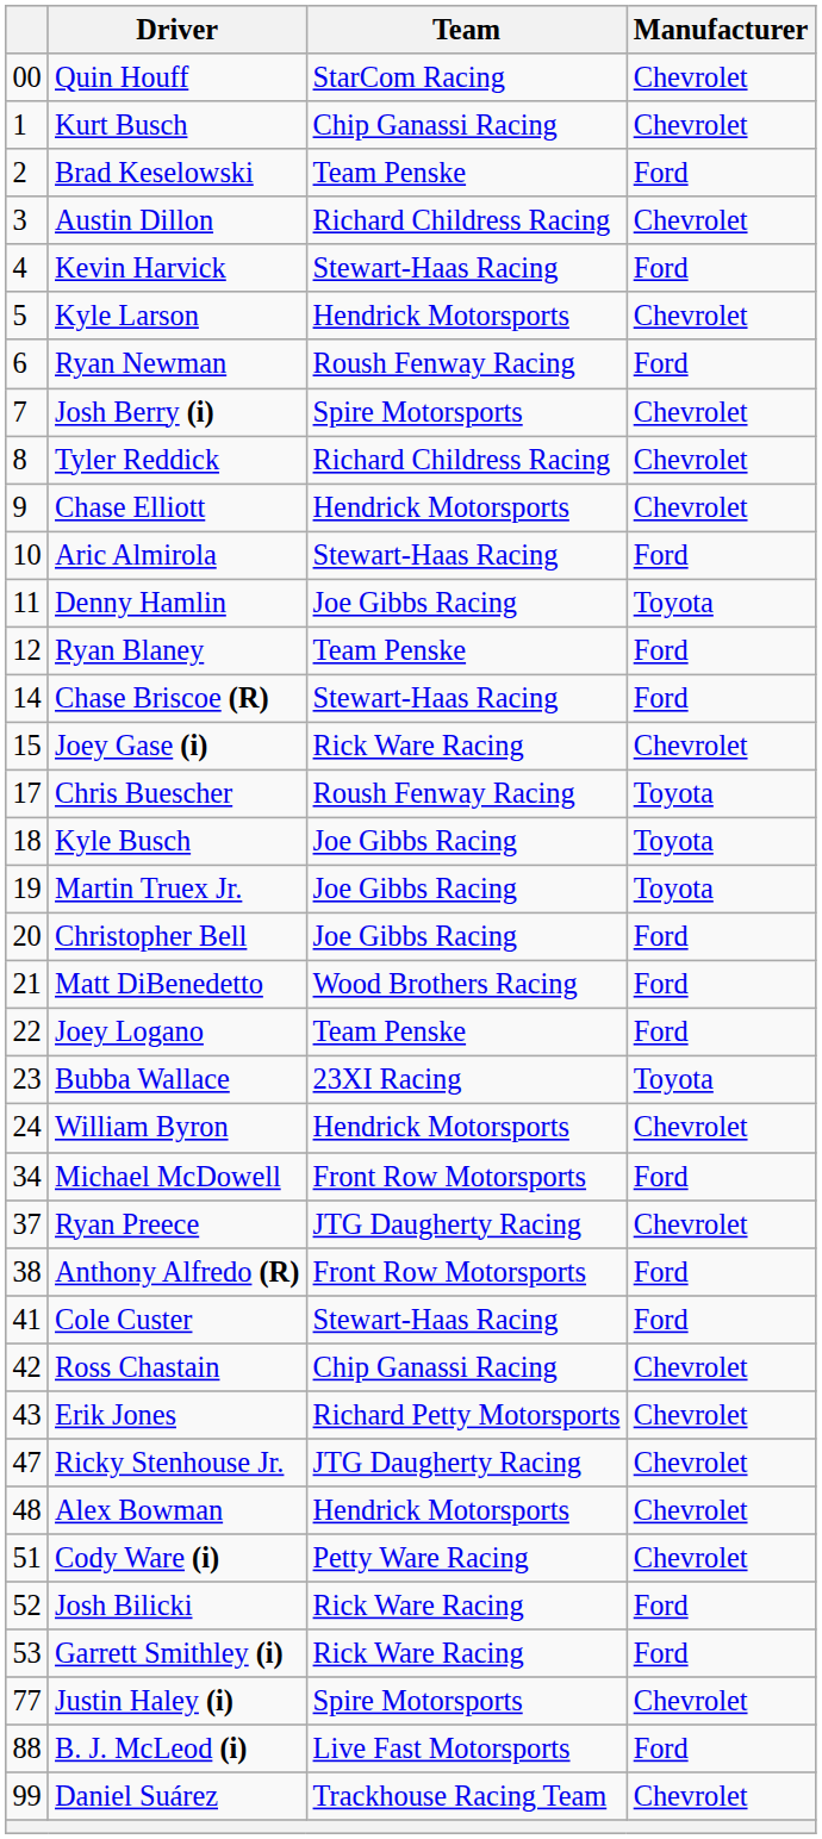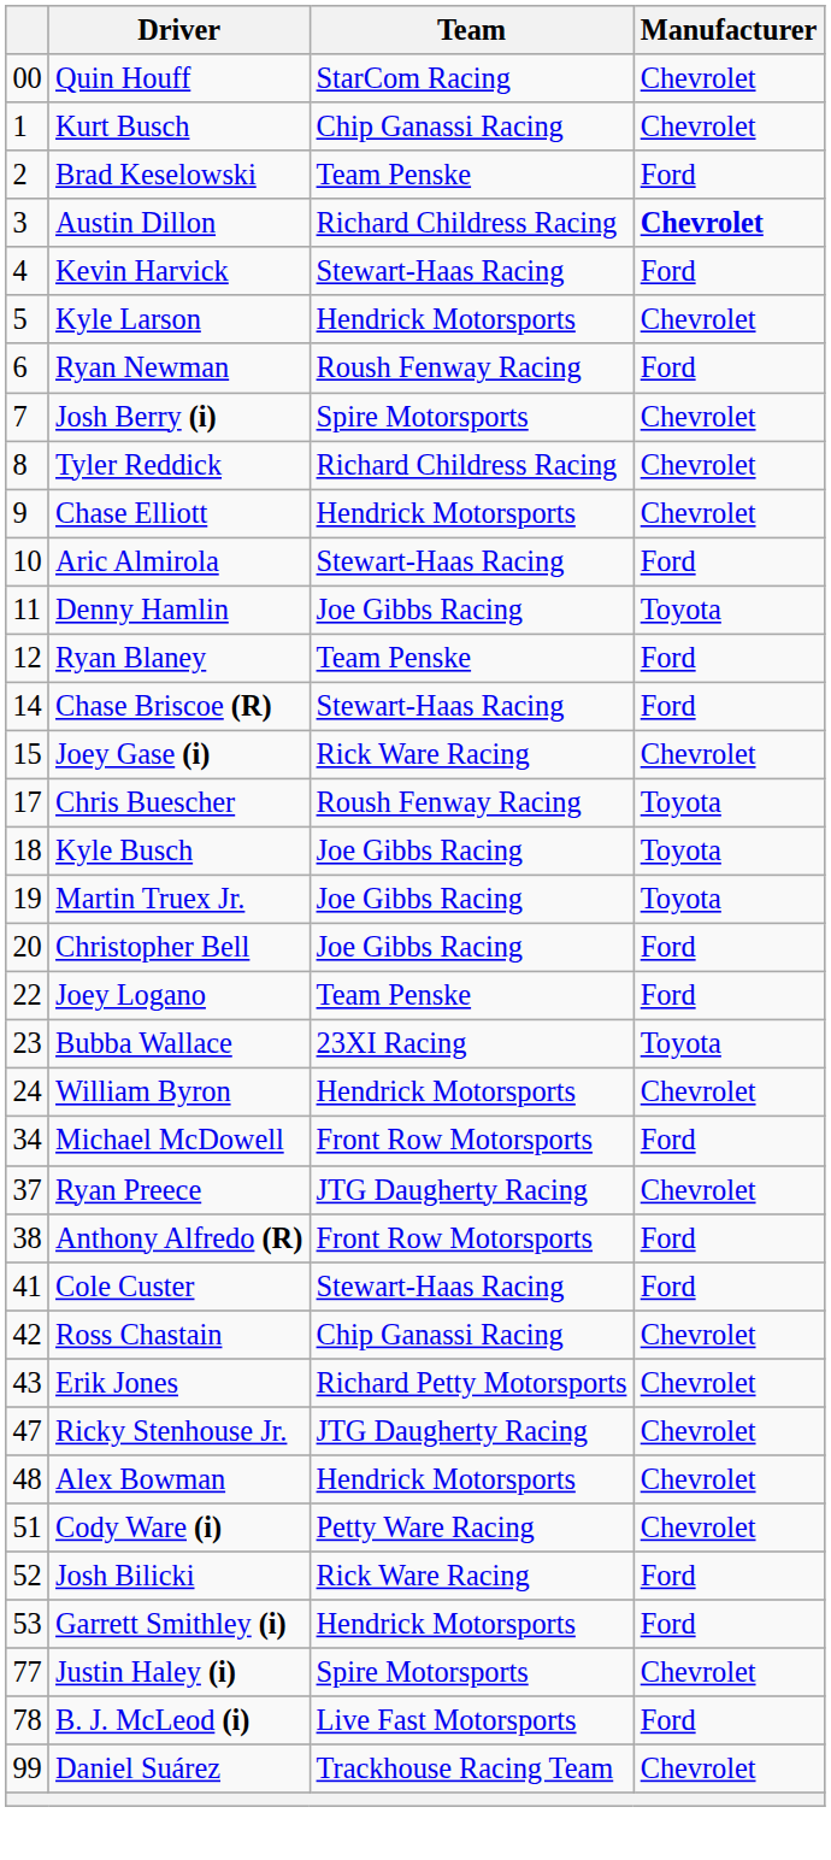Austin Dillon | Manufacturer: normal -> bold
- row: 21 | Matt DiBenedetto | Wood Brothers Racing | Ford
Garrett Smithley (i) | Team: Rick Ware Racing -> Hendrick Motorsports
B. J. McLeod (i) | column 1: 88 -> 78
